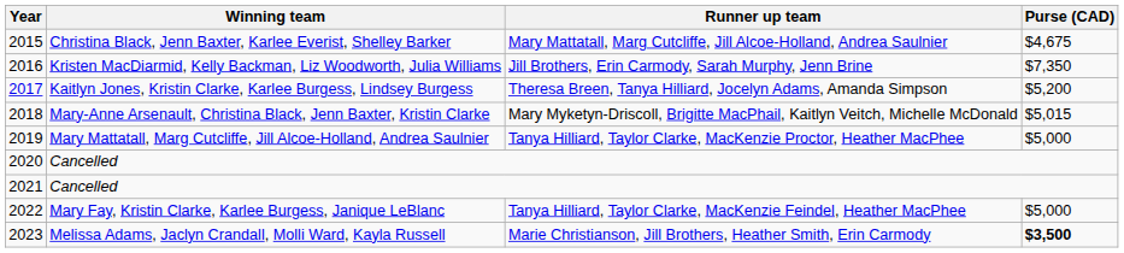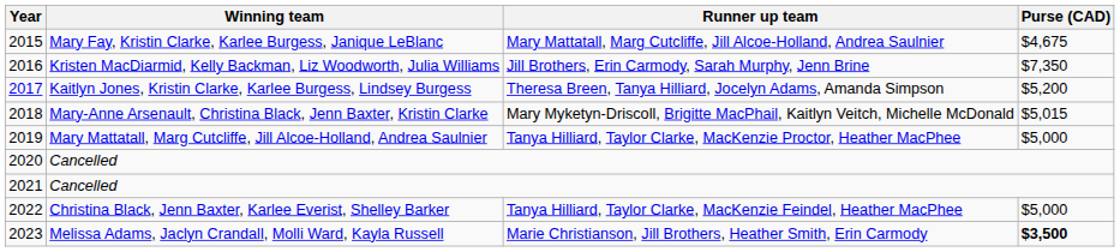2015 | Winning team: Christina Black, Jenn Baxter, Karlee Everist, Shelley Barker -> Mary Fay, Kristin Clarke, Karlee Burgess, Janique LeBlanc
2022 | Winning team: Mary Fay, Kristin Clarke, Karlee Burgess, Janique LeBlanc -> Christina Black, Jenn Baxter, Karlee Everist, Shelley Barker
